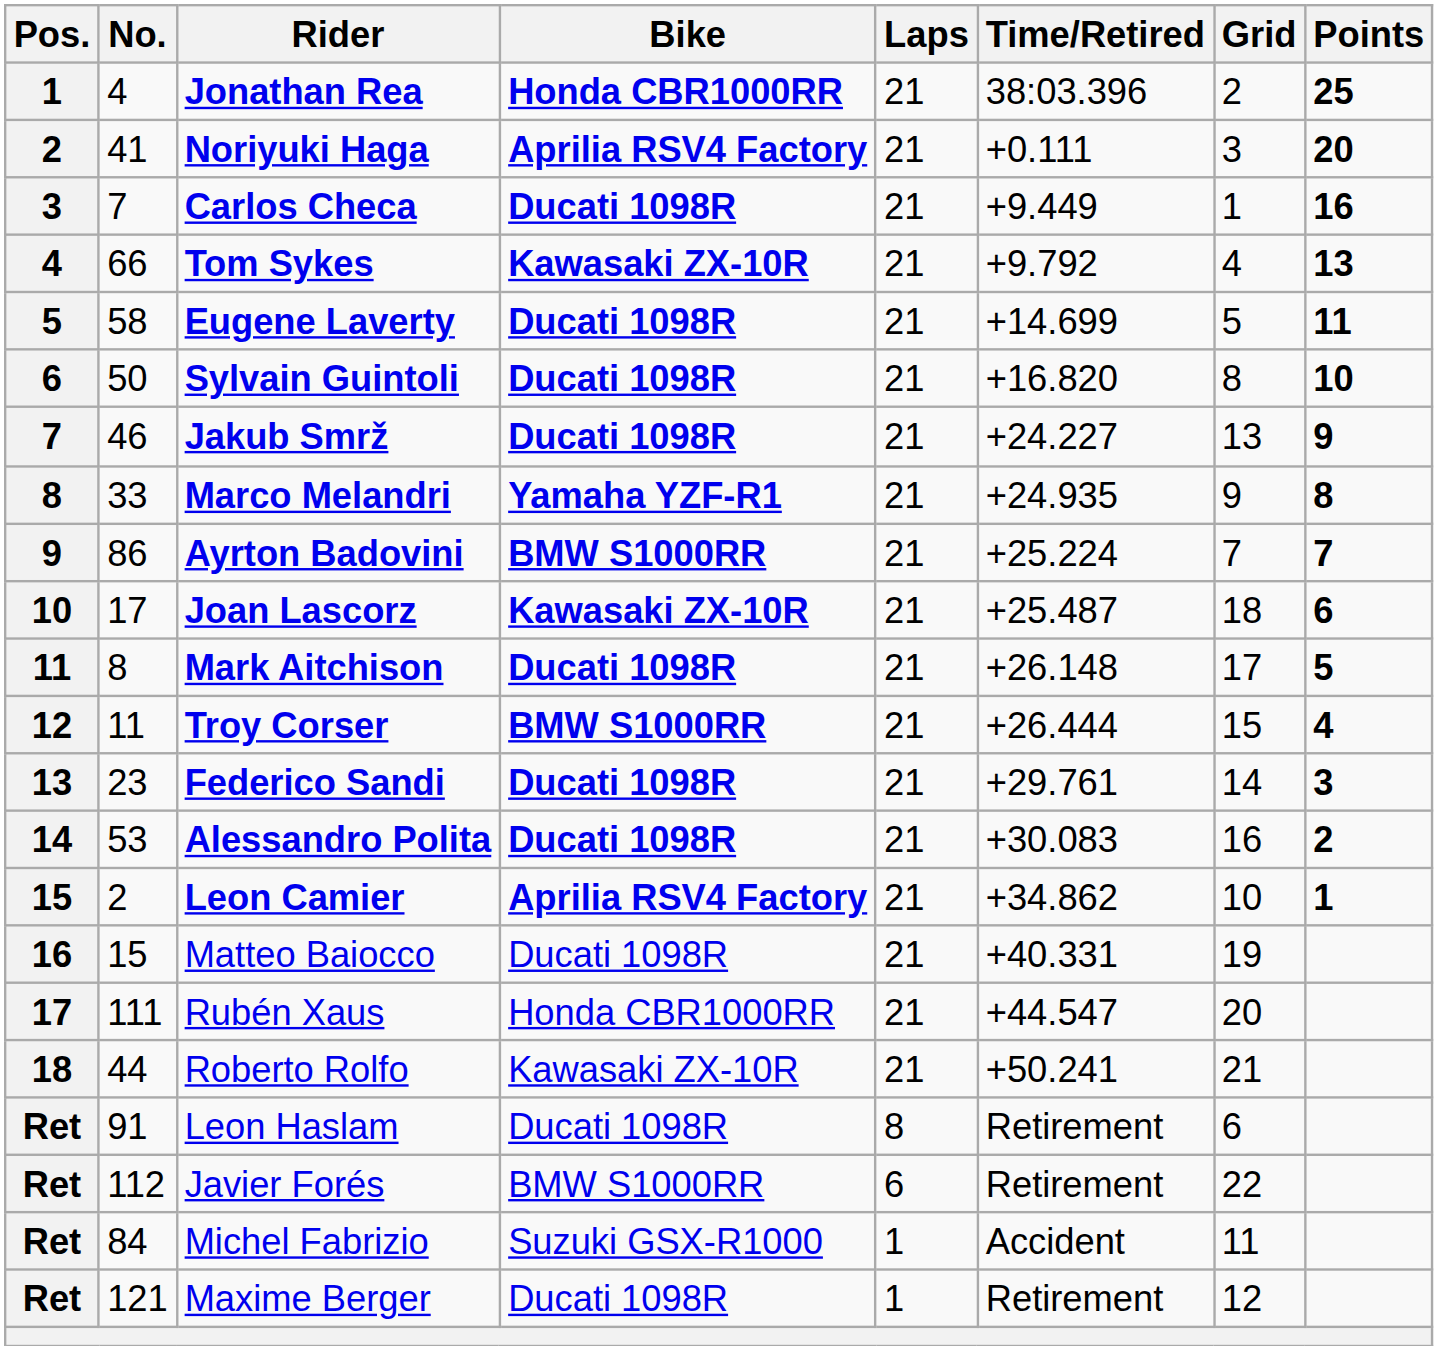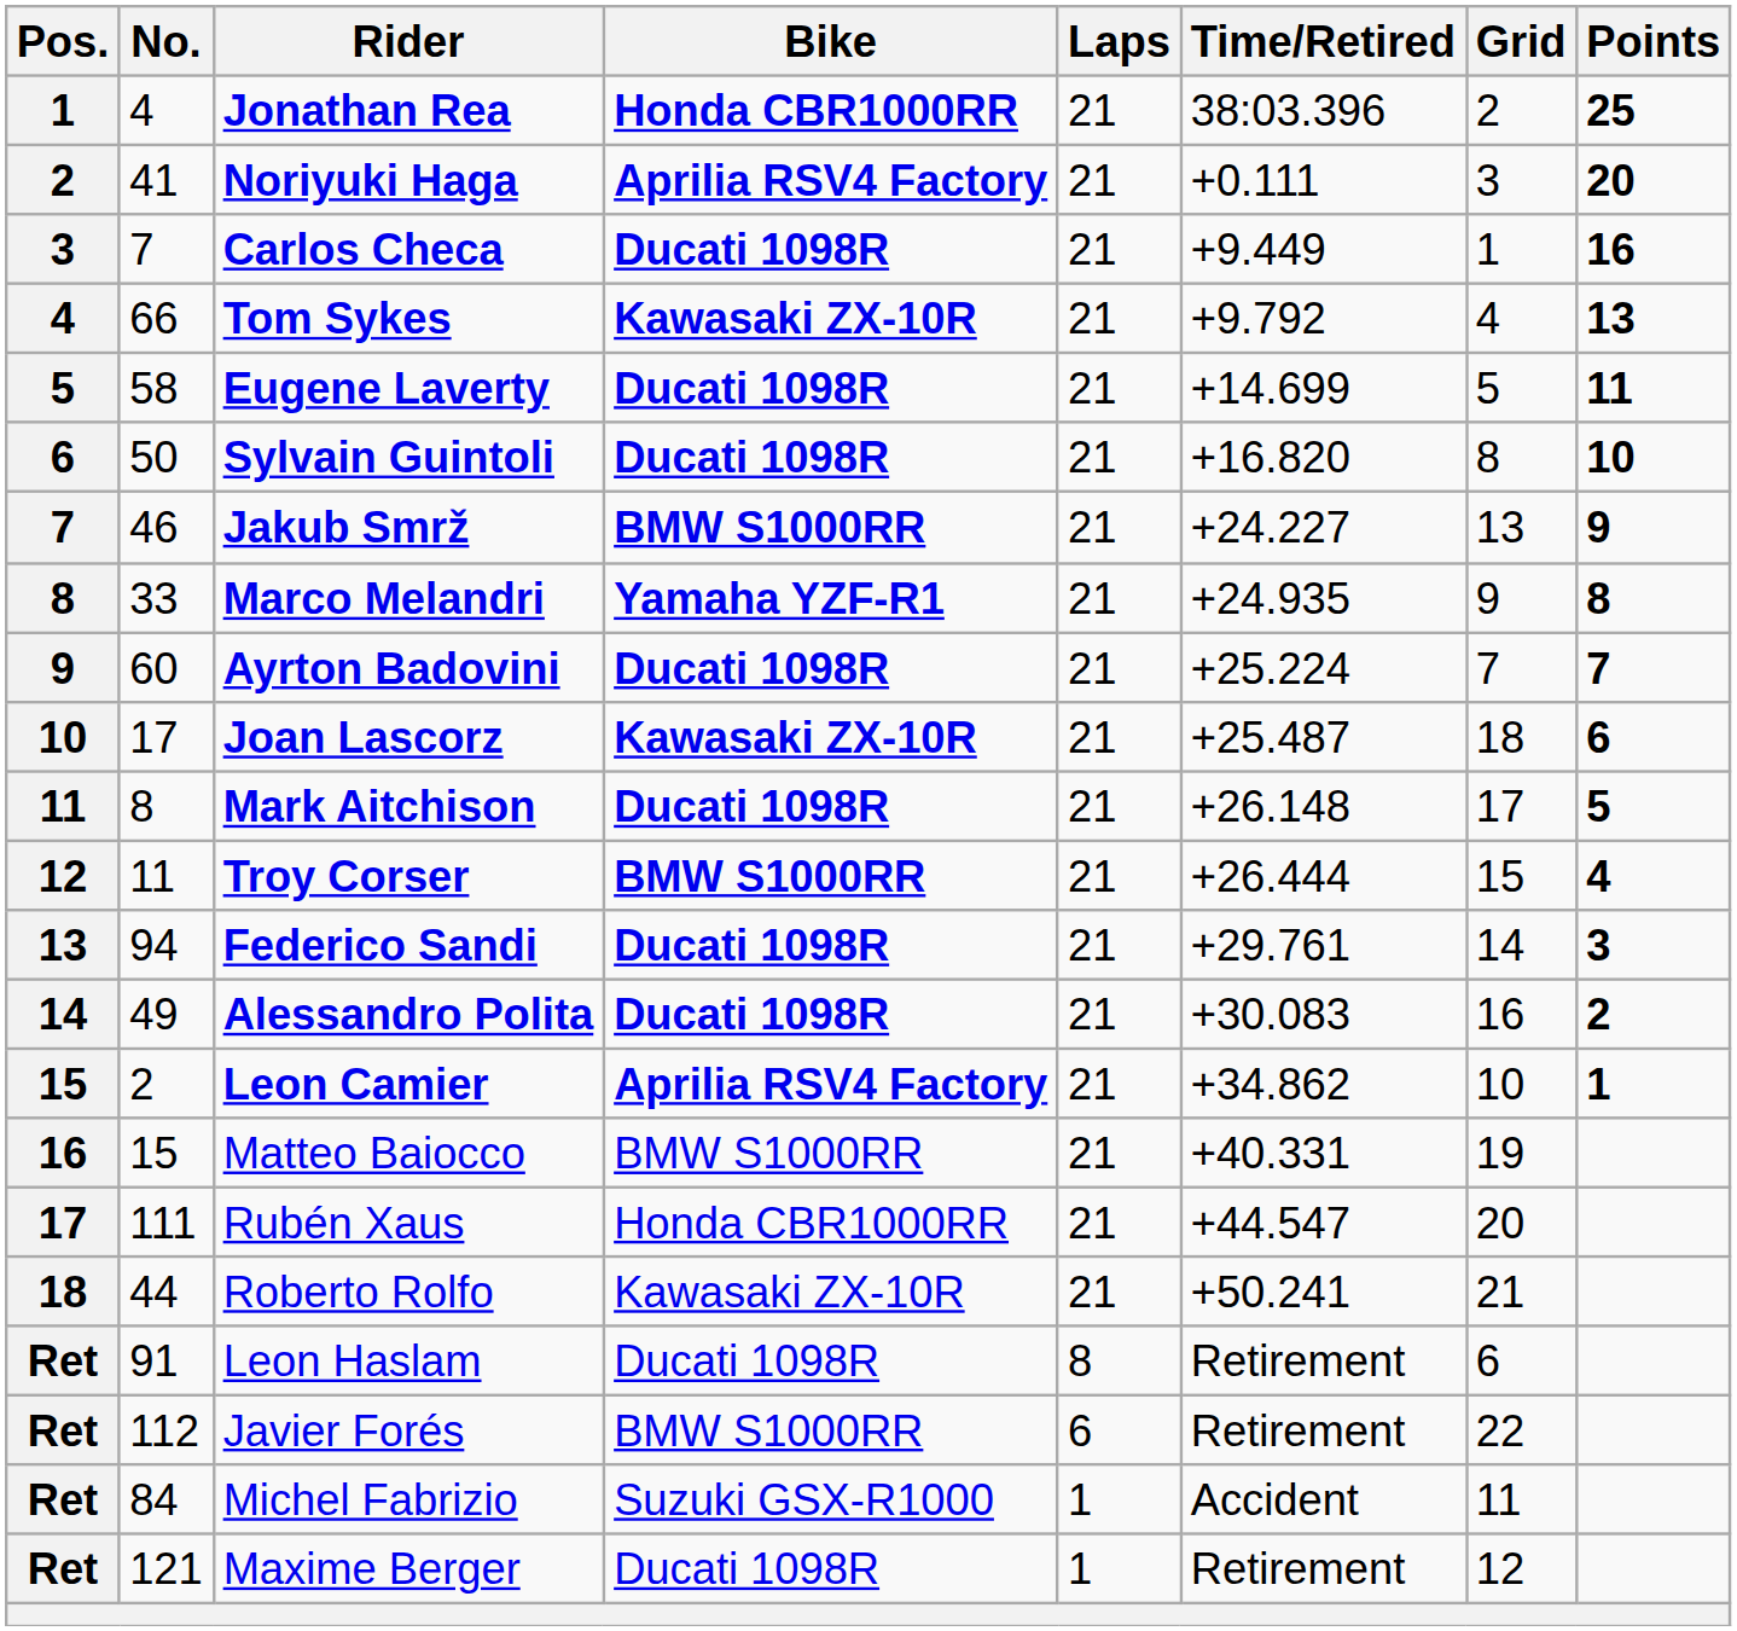Jakub Smrž | Bike: Ducati 1098R -> BMW S1000RR
Ayrton Badovini | No.: 86 -> 60
Ayrton Badovini | Bike: BMW S1000RR -> Ducati 1098R
Federico Sandi | No.: 23 -> 94
Alessandro Polita | No.: 53 -> 49
Matteo Baiocco | Bike: Ducati 1098R -> BMW S1000RR
